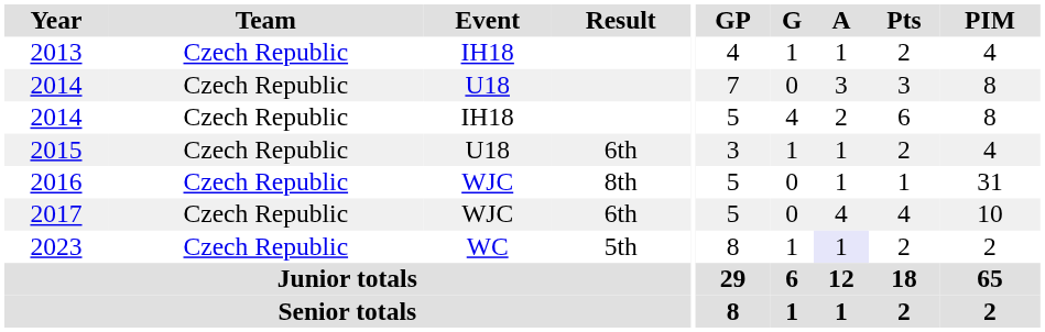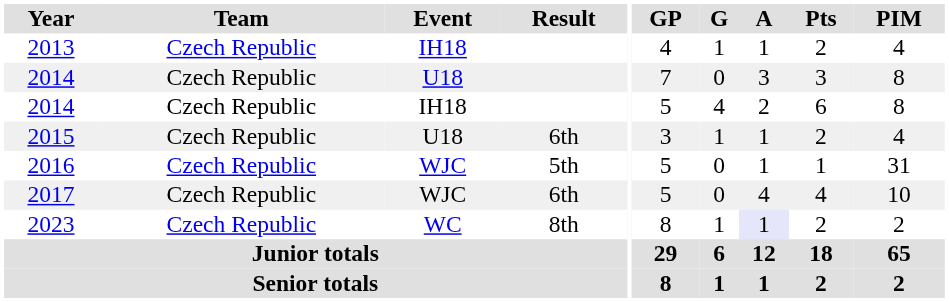2016 | Result: 8th -> 5th
2023 | Result: 5th -> 8th
